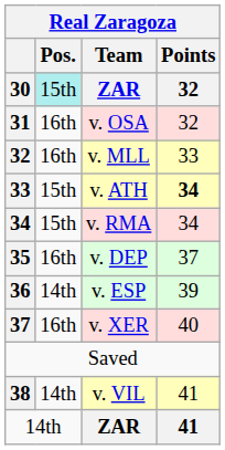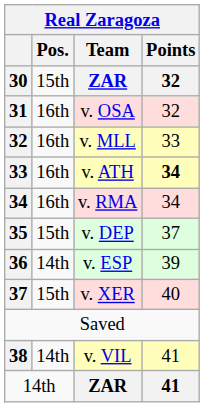30 / ZAR | Pos.: paleturquoise background -> no background
v. ATH | Pos.: 15th -> 16th
v. RMA | Pos.: 15th -> 16th
v. DEP | Pos.: 16th -> 15th
v. XER | Pos.: 16th -> 15th
